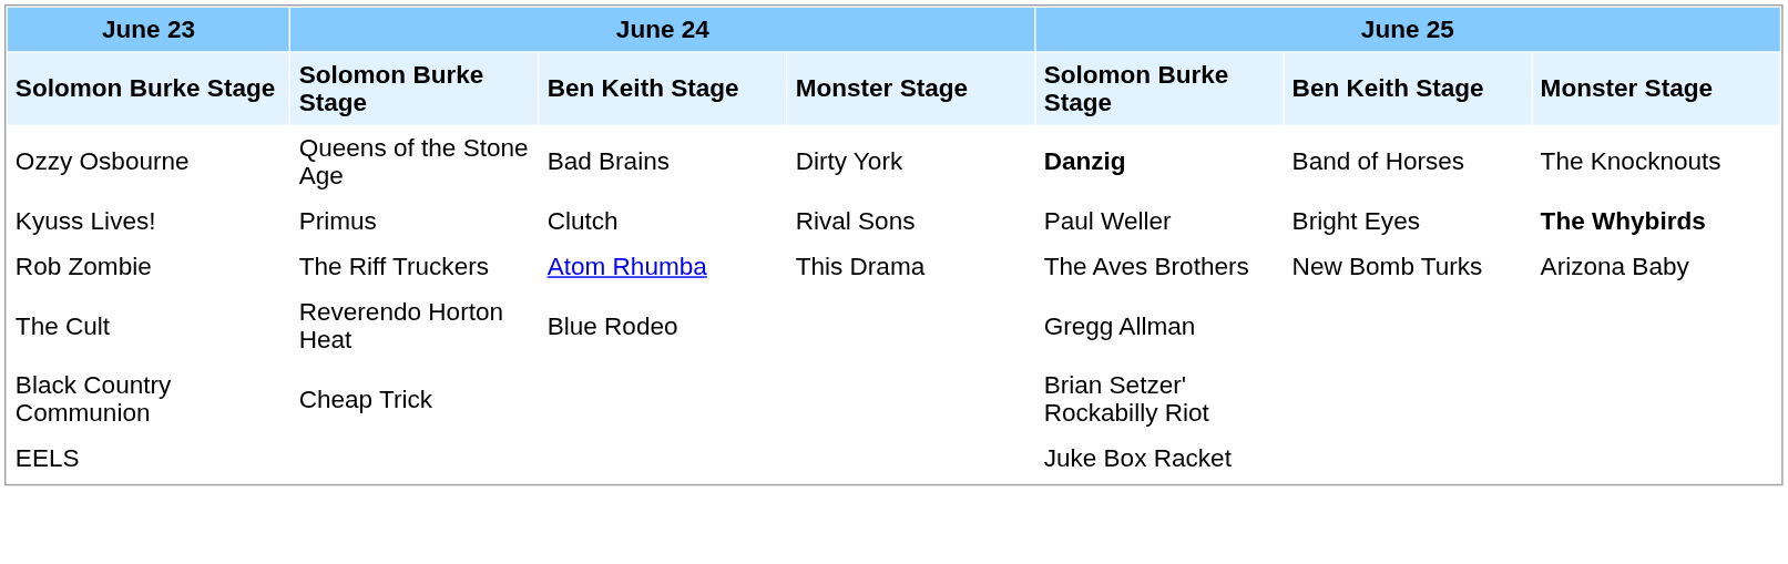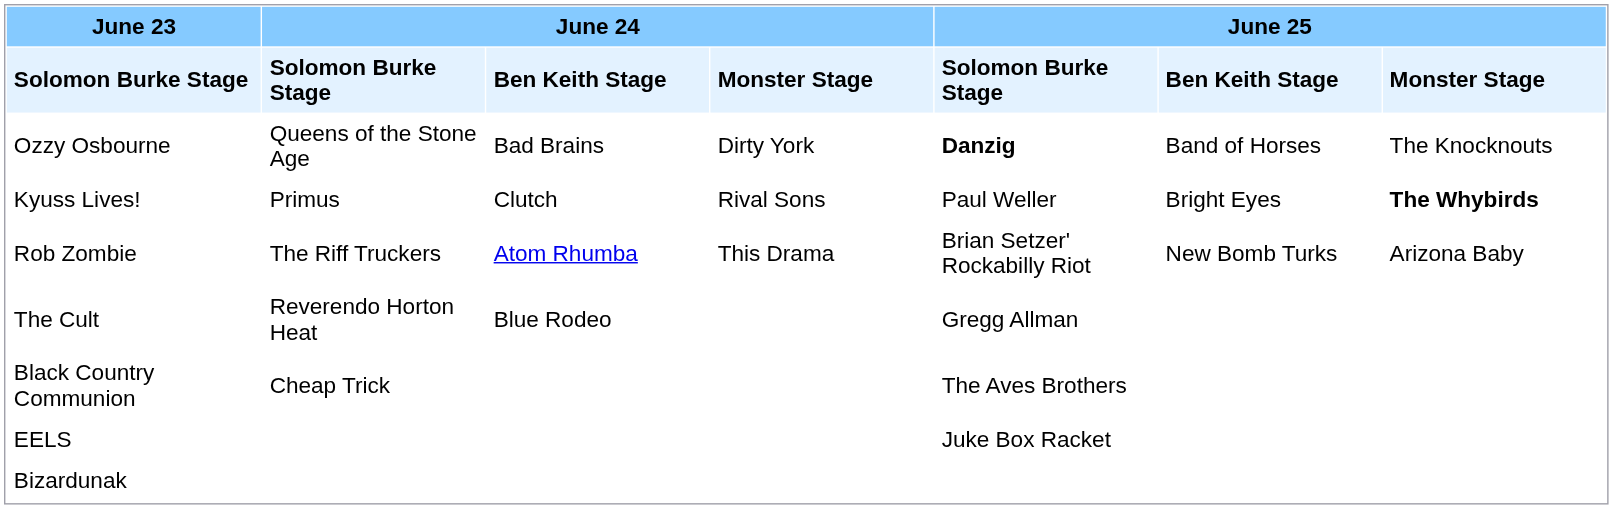Rob Zombie | column 5: The Aves Brothers -> Brian Setzer' Rockabilly Riot
Black Country Communion | column 5: Brian Setzer' Rockabilly Riot -> The Aves Brothers
+ row: Bizardunak
